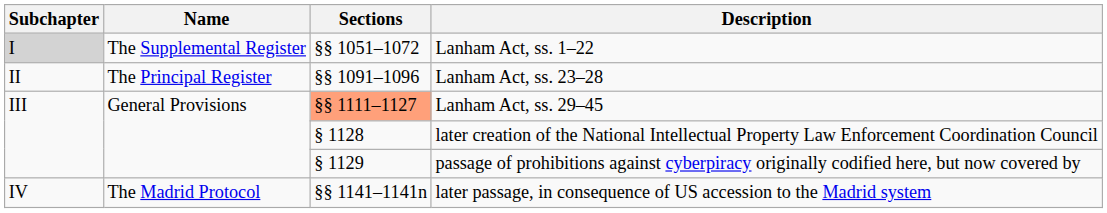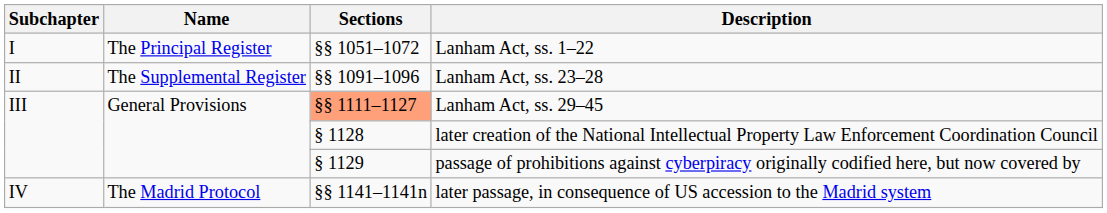Lanham Act, ss. 1–22 | Subchapter: lightgrey background -> no background
Lanham Act, ss. 1–22 | Name: The Supplemental Register -> The Principal Register
Lanham Act, ss. 23–28 | Name: The Principal Register -> The Supplemental Register
